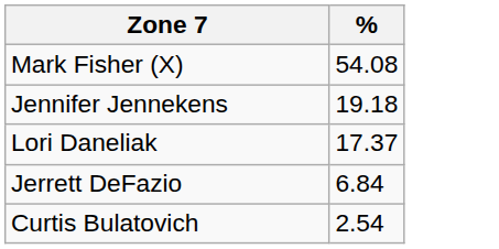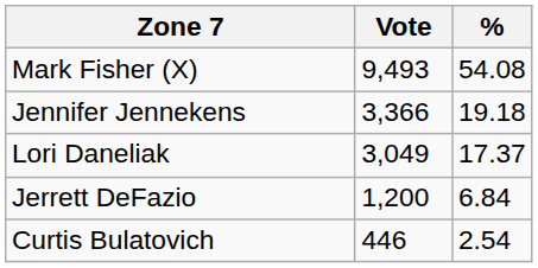+ column: Vote | 9,493 | 3,366 | 3,049 | 1,200 | 446
